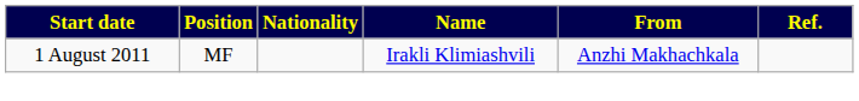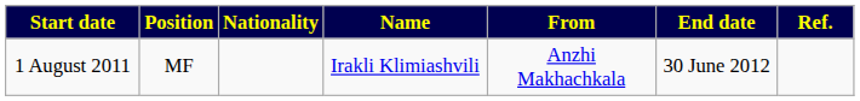+ column: End date | 30 June 2012
